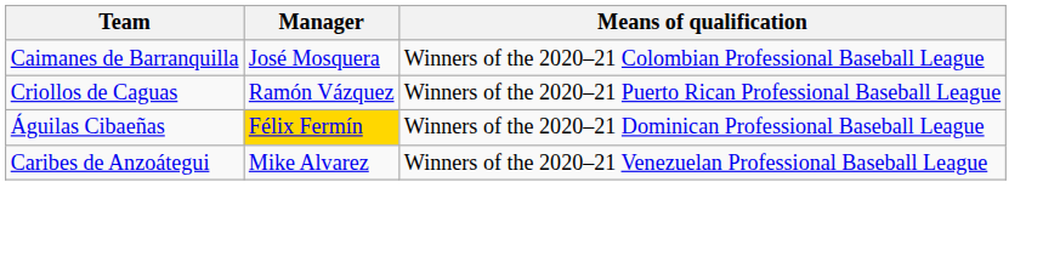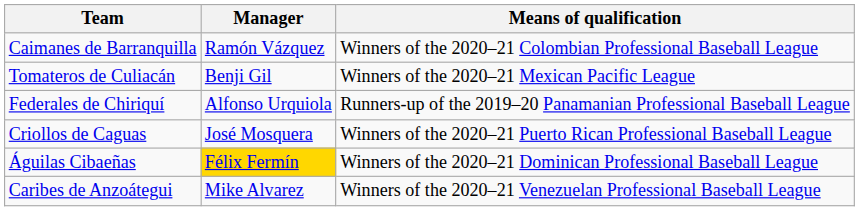Caimanes de Barranquilla | Manager: José Mosquera -> Ramón Vázquez
+ row: Tomateros de Culiacán | Benji Gil | Winners of the 2020–21 Mexican Pacific League
+ row: Federales de Chiriquí | Alfonso Urquiola | Runners-up of the 2019–20 Panamanian Professional Baseball League
Criollos de Caguas | Manager: Ramón Vázquez -> José Mosquera
